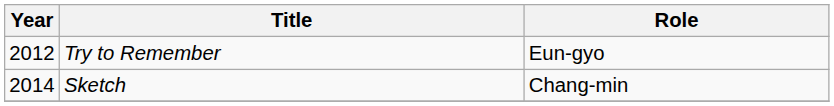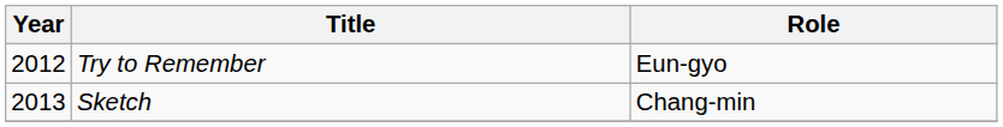Sketch | Year: 2014 -> 2013
